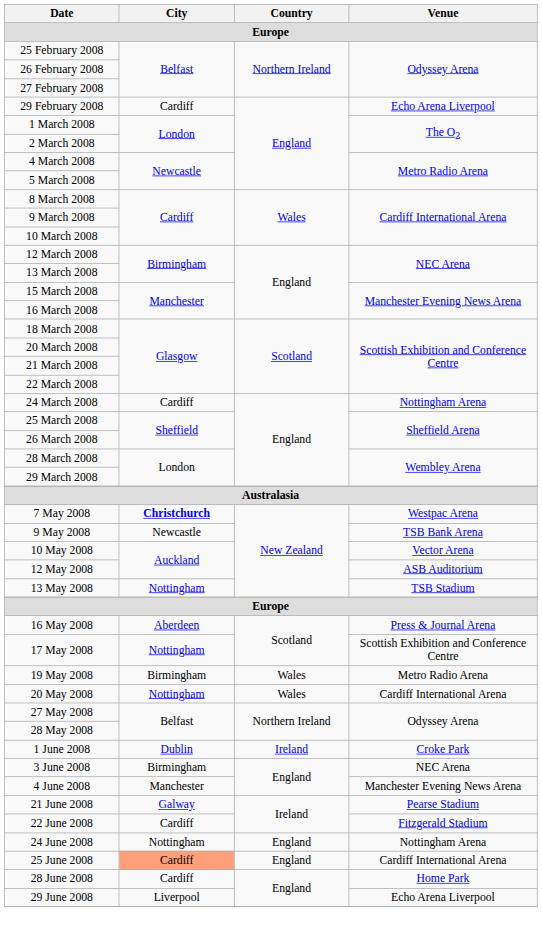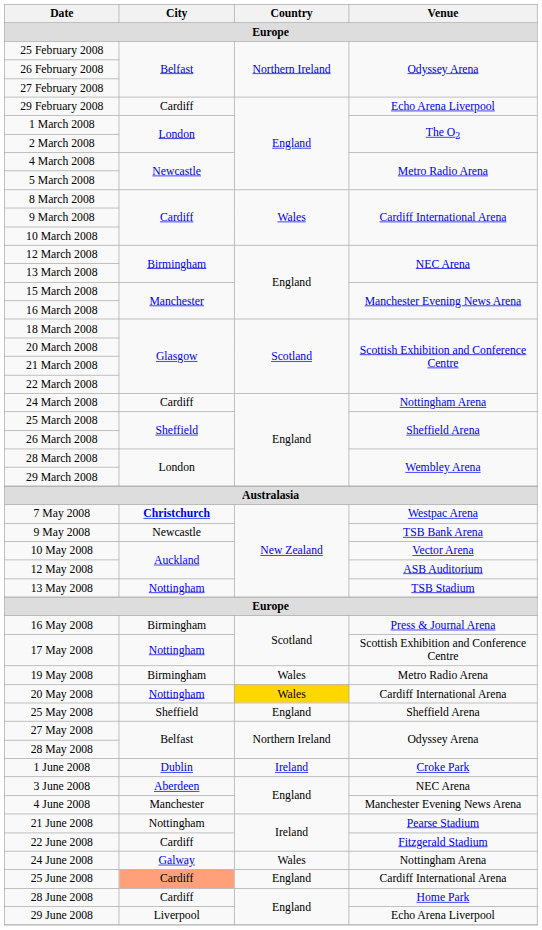16 May 2008 | City: Aberdeen -> Birmingham
20 May 2008 | Country: no background -> gold background
+ row: 25 May 2008 | Sheffield | England | Sheffield Arena
3 June 2008 | City: Birmingham -> Aberdeen
21 June 2008 | City: Galway -> Nottingham
24 June 2008 | City: Nottingham -> Galway
24 June 2008 | Country: England -> Wales
